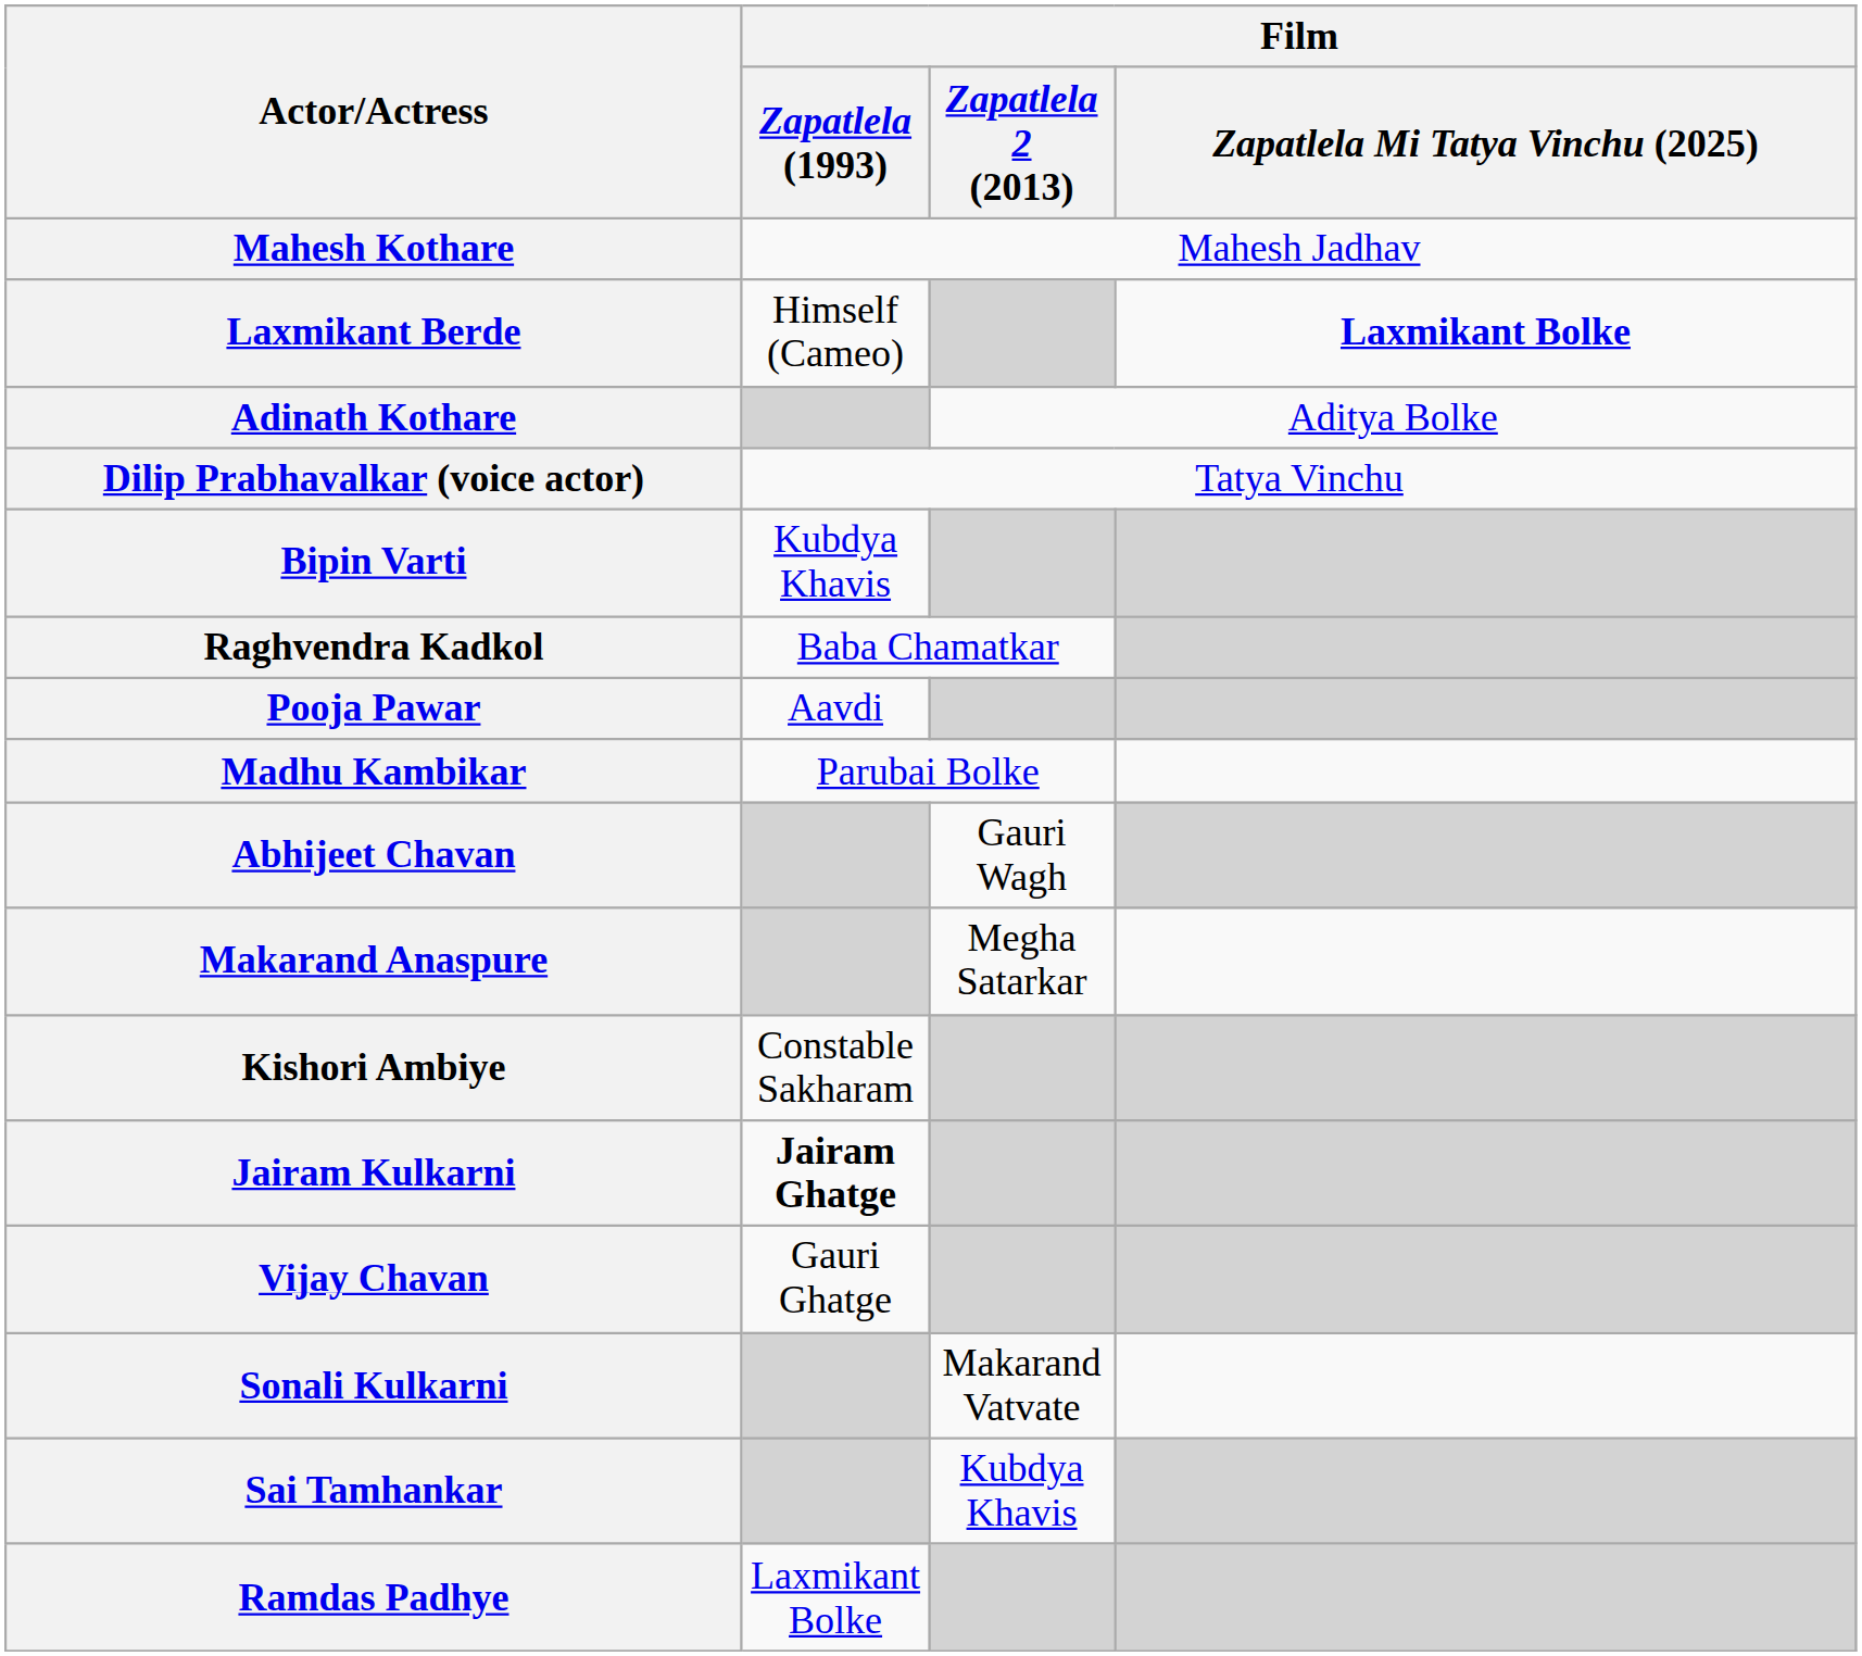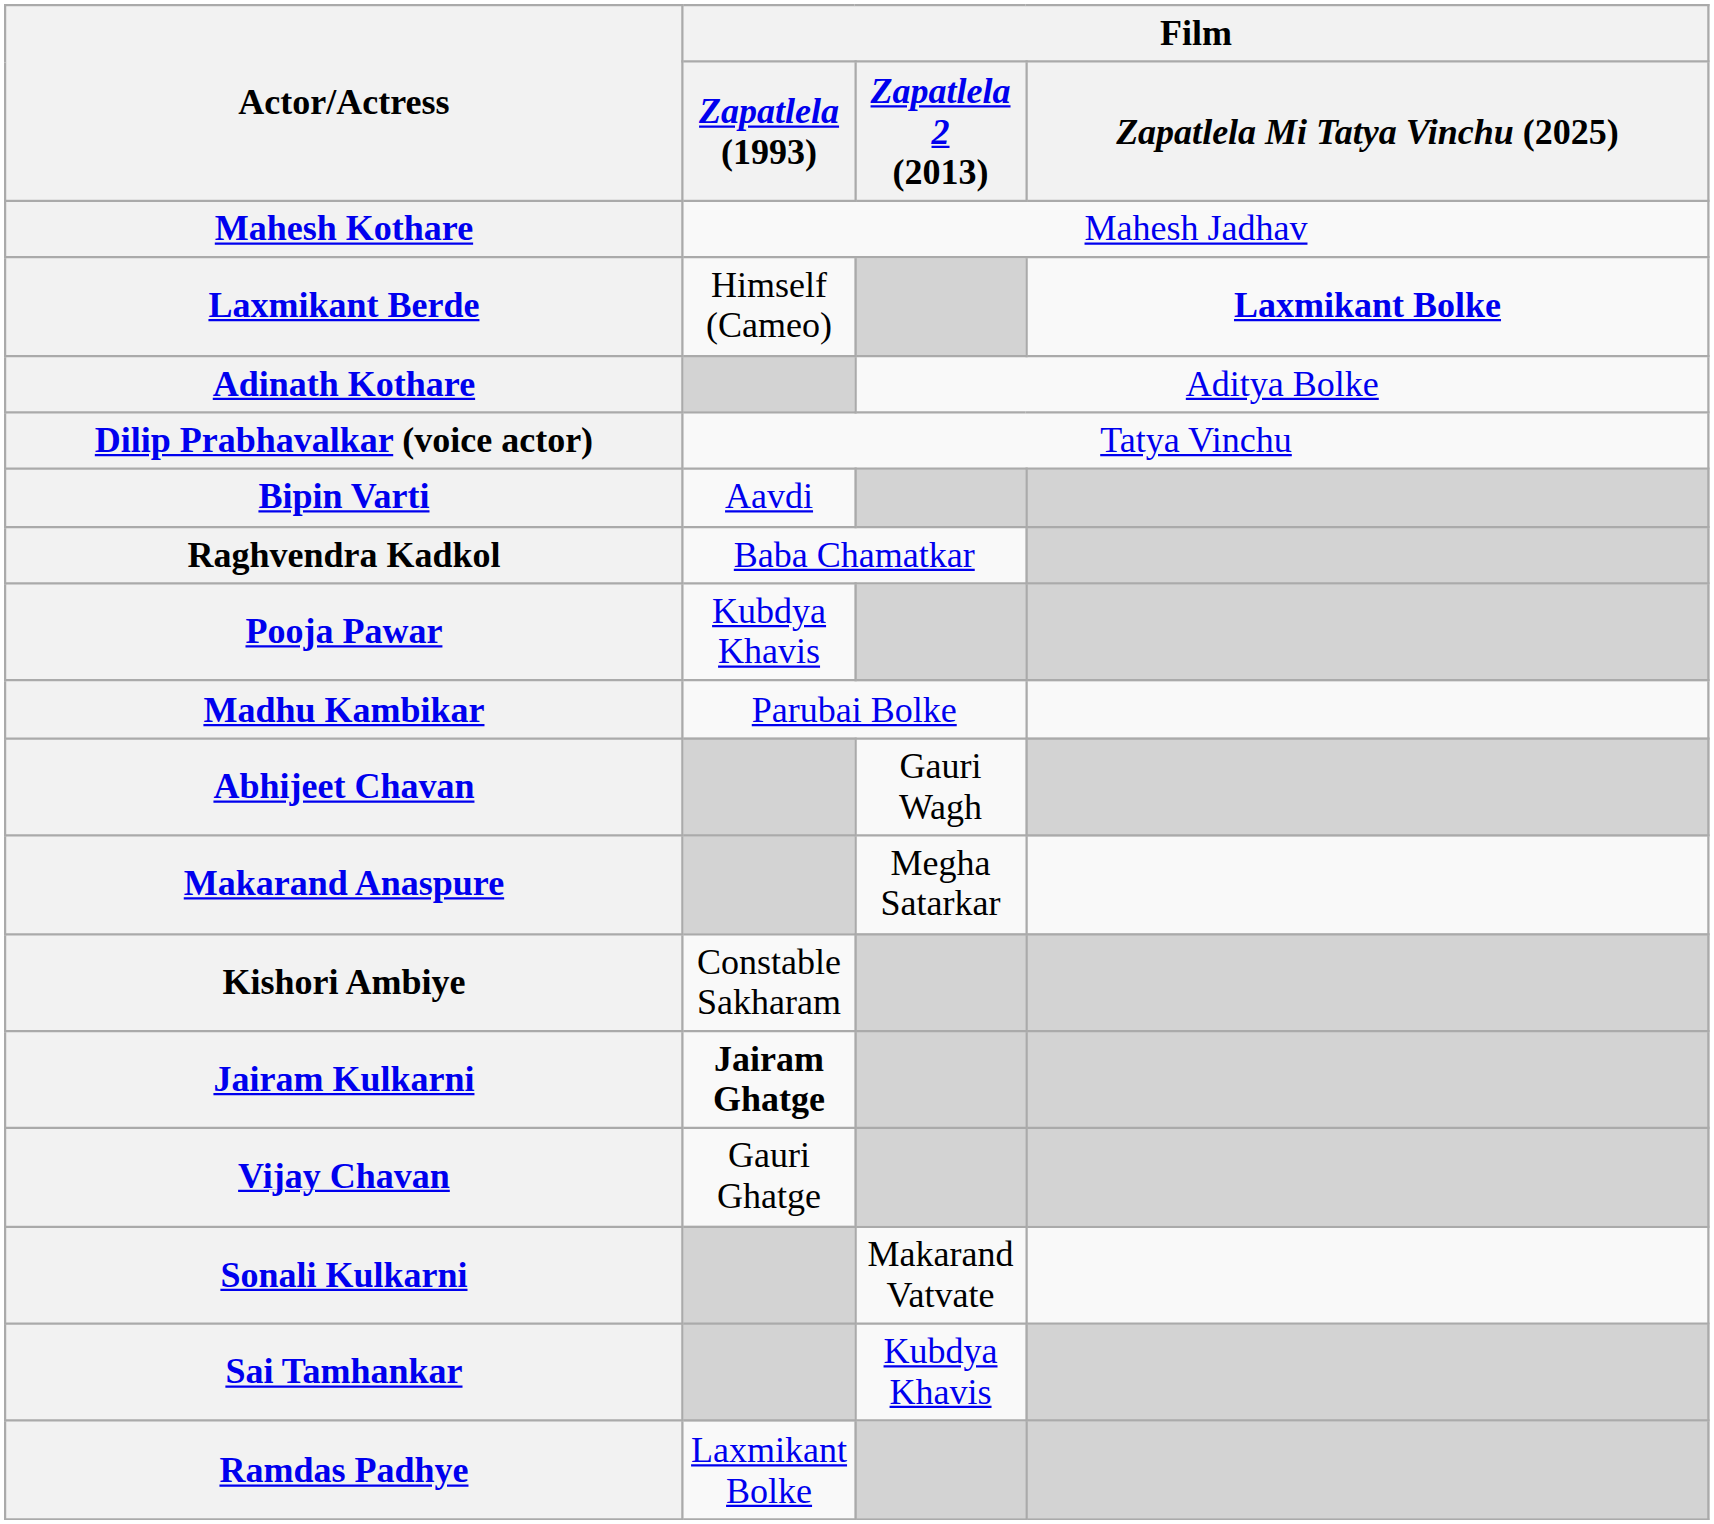Bipin Varti | Film / Zapatlela (1993): Kubdya Khavis -> Aavdi
Pooja Pawar | Film / Zapatlela (1993): Aavdi -> Kubdya Khavis
